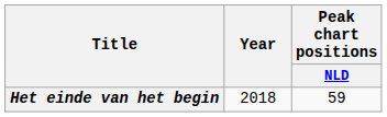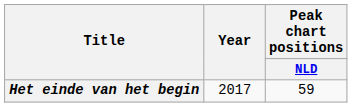Het einde van het begin | Year: 2018 -> 2017
